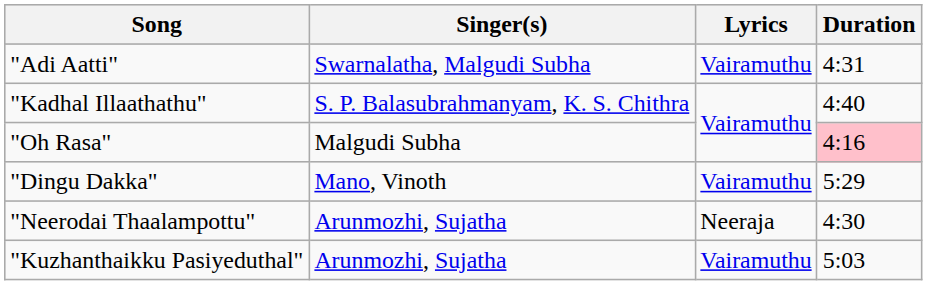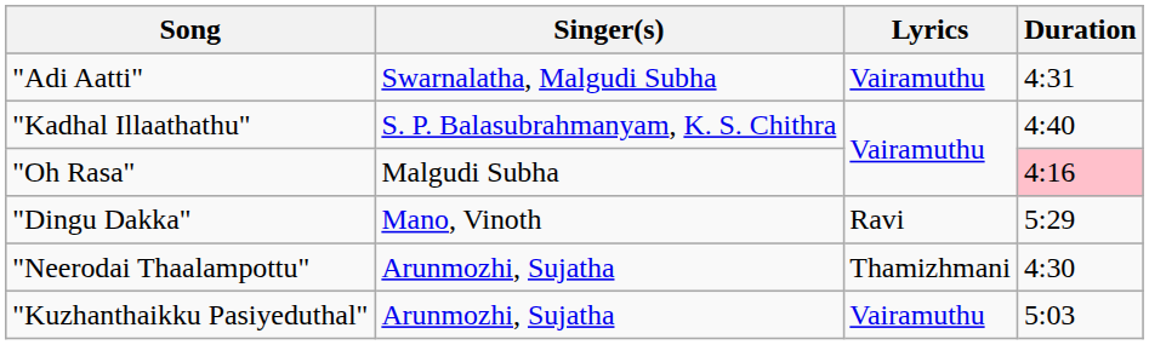"Dingu Dakka" | Lyrics: Vairamuthu -> Ravi
"Neerodai Thaalampottu" | Lyrics: Neeraja -> Thamizhmani
